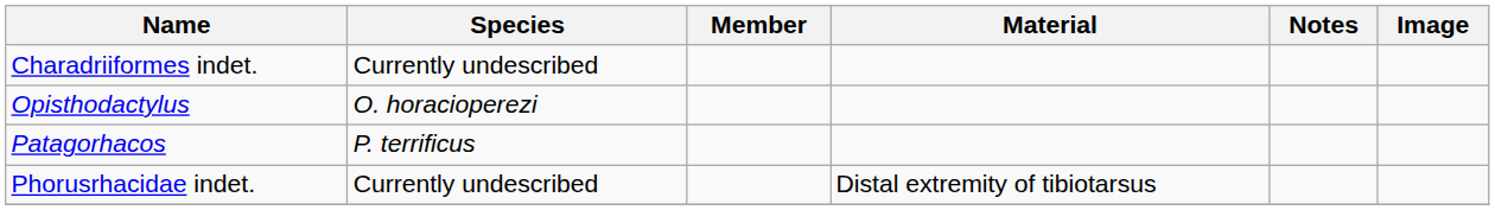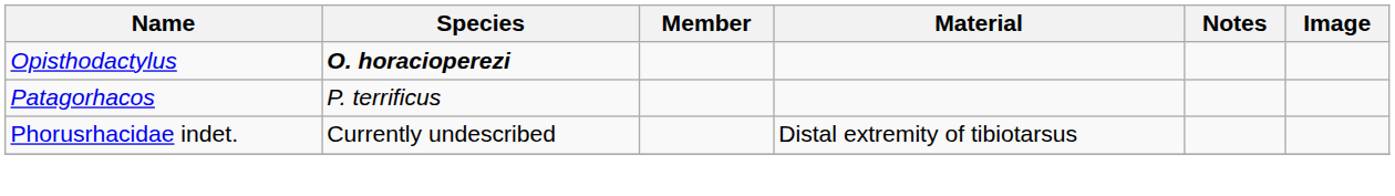- row: Charadriiformes indet. | Currently undescribed
Opisthodactylus | Species: normal -> bold
